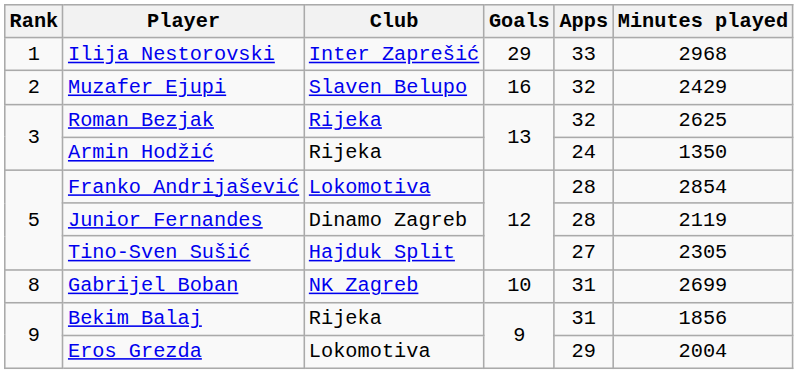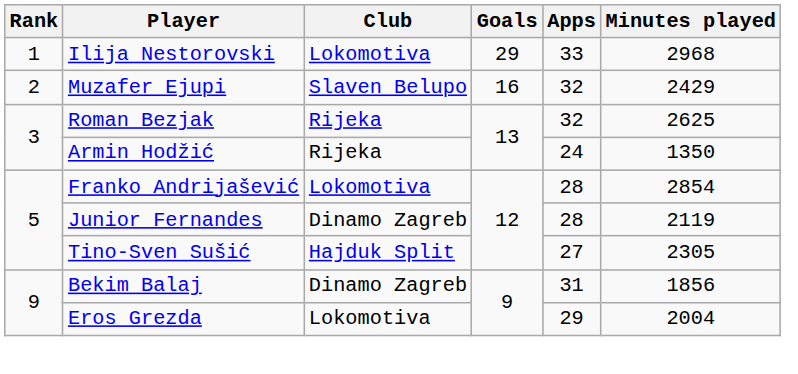Ilija Nestorovski | Club: Inter Zaprešić -> Lokomotiva
- row: 8 | Gabrijel Boban | NK Zagreb | 10 | 31 | 2699
Bekim Balaj | Club: Rijeka -> Dinamo Zagreb
